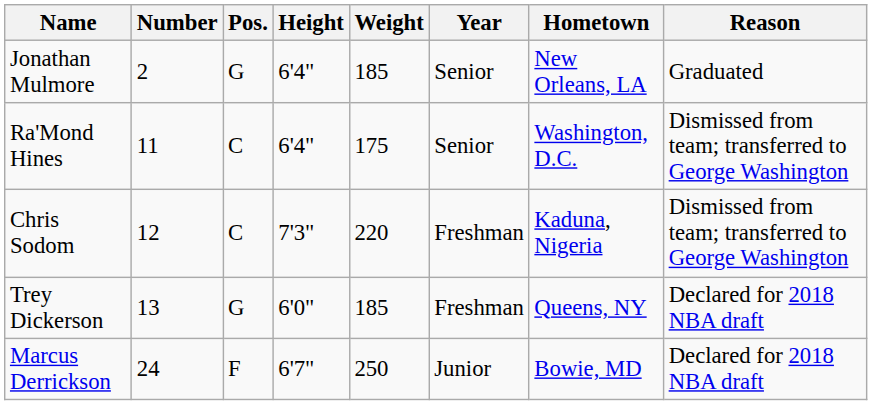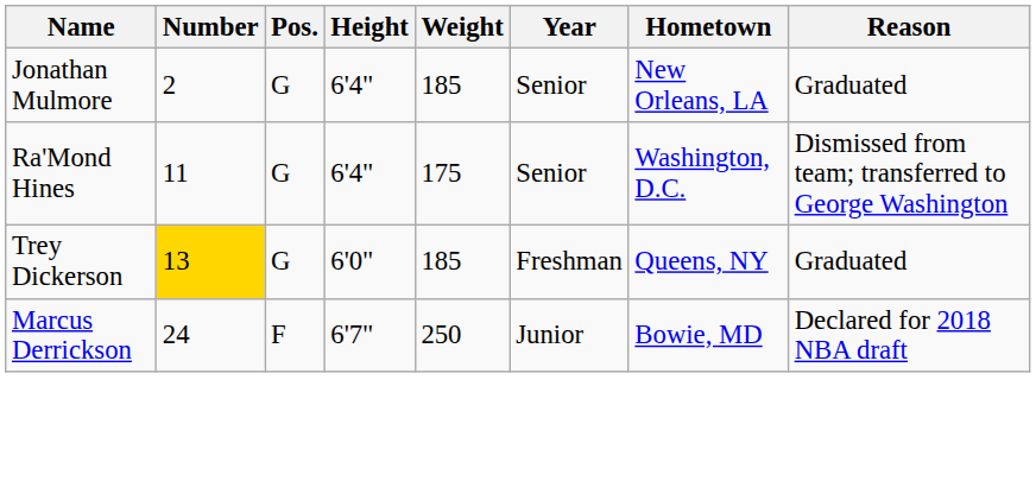Ra'Mond Hines | Pos.: C -> G
- row: Chris Sodom | 12 | C | 7'3" | 220 | Freshman | Kaduna, Nigeria | Dismissed from team; transferred to George Washington
Trey Dickerson | Number: no background -> gold background
Trey Dickerson | Reason: Declared for 2018 NBA draft -> Graduated
